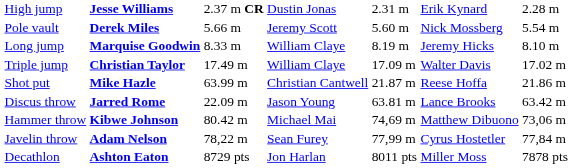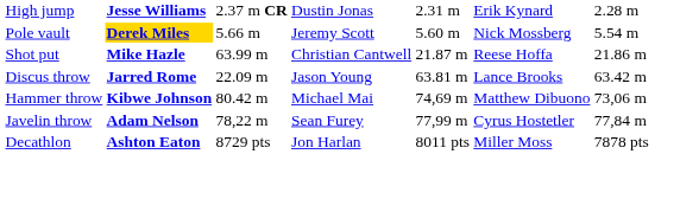Pole vault | column 2: no background -> gold background
- row: Long jump | Marquise Goodwin | 8.33 m | William Claye | 8.19 m | Jeremy Hicks | 8.10 m
- row: Triple jump | Christian Taylor | 17.49 m | William Claye | 17.09 m | Walter Davis | 17.02 m
